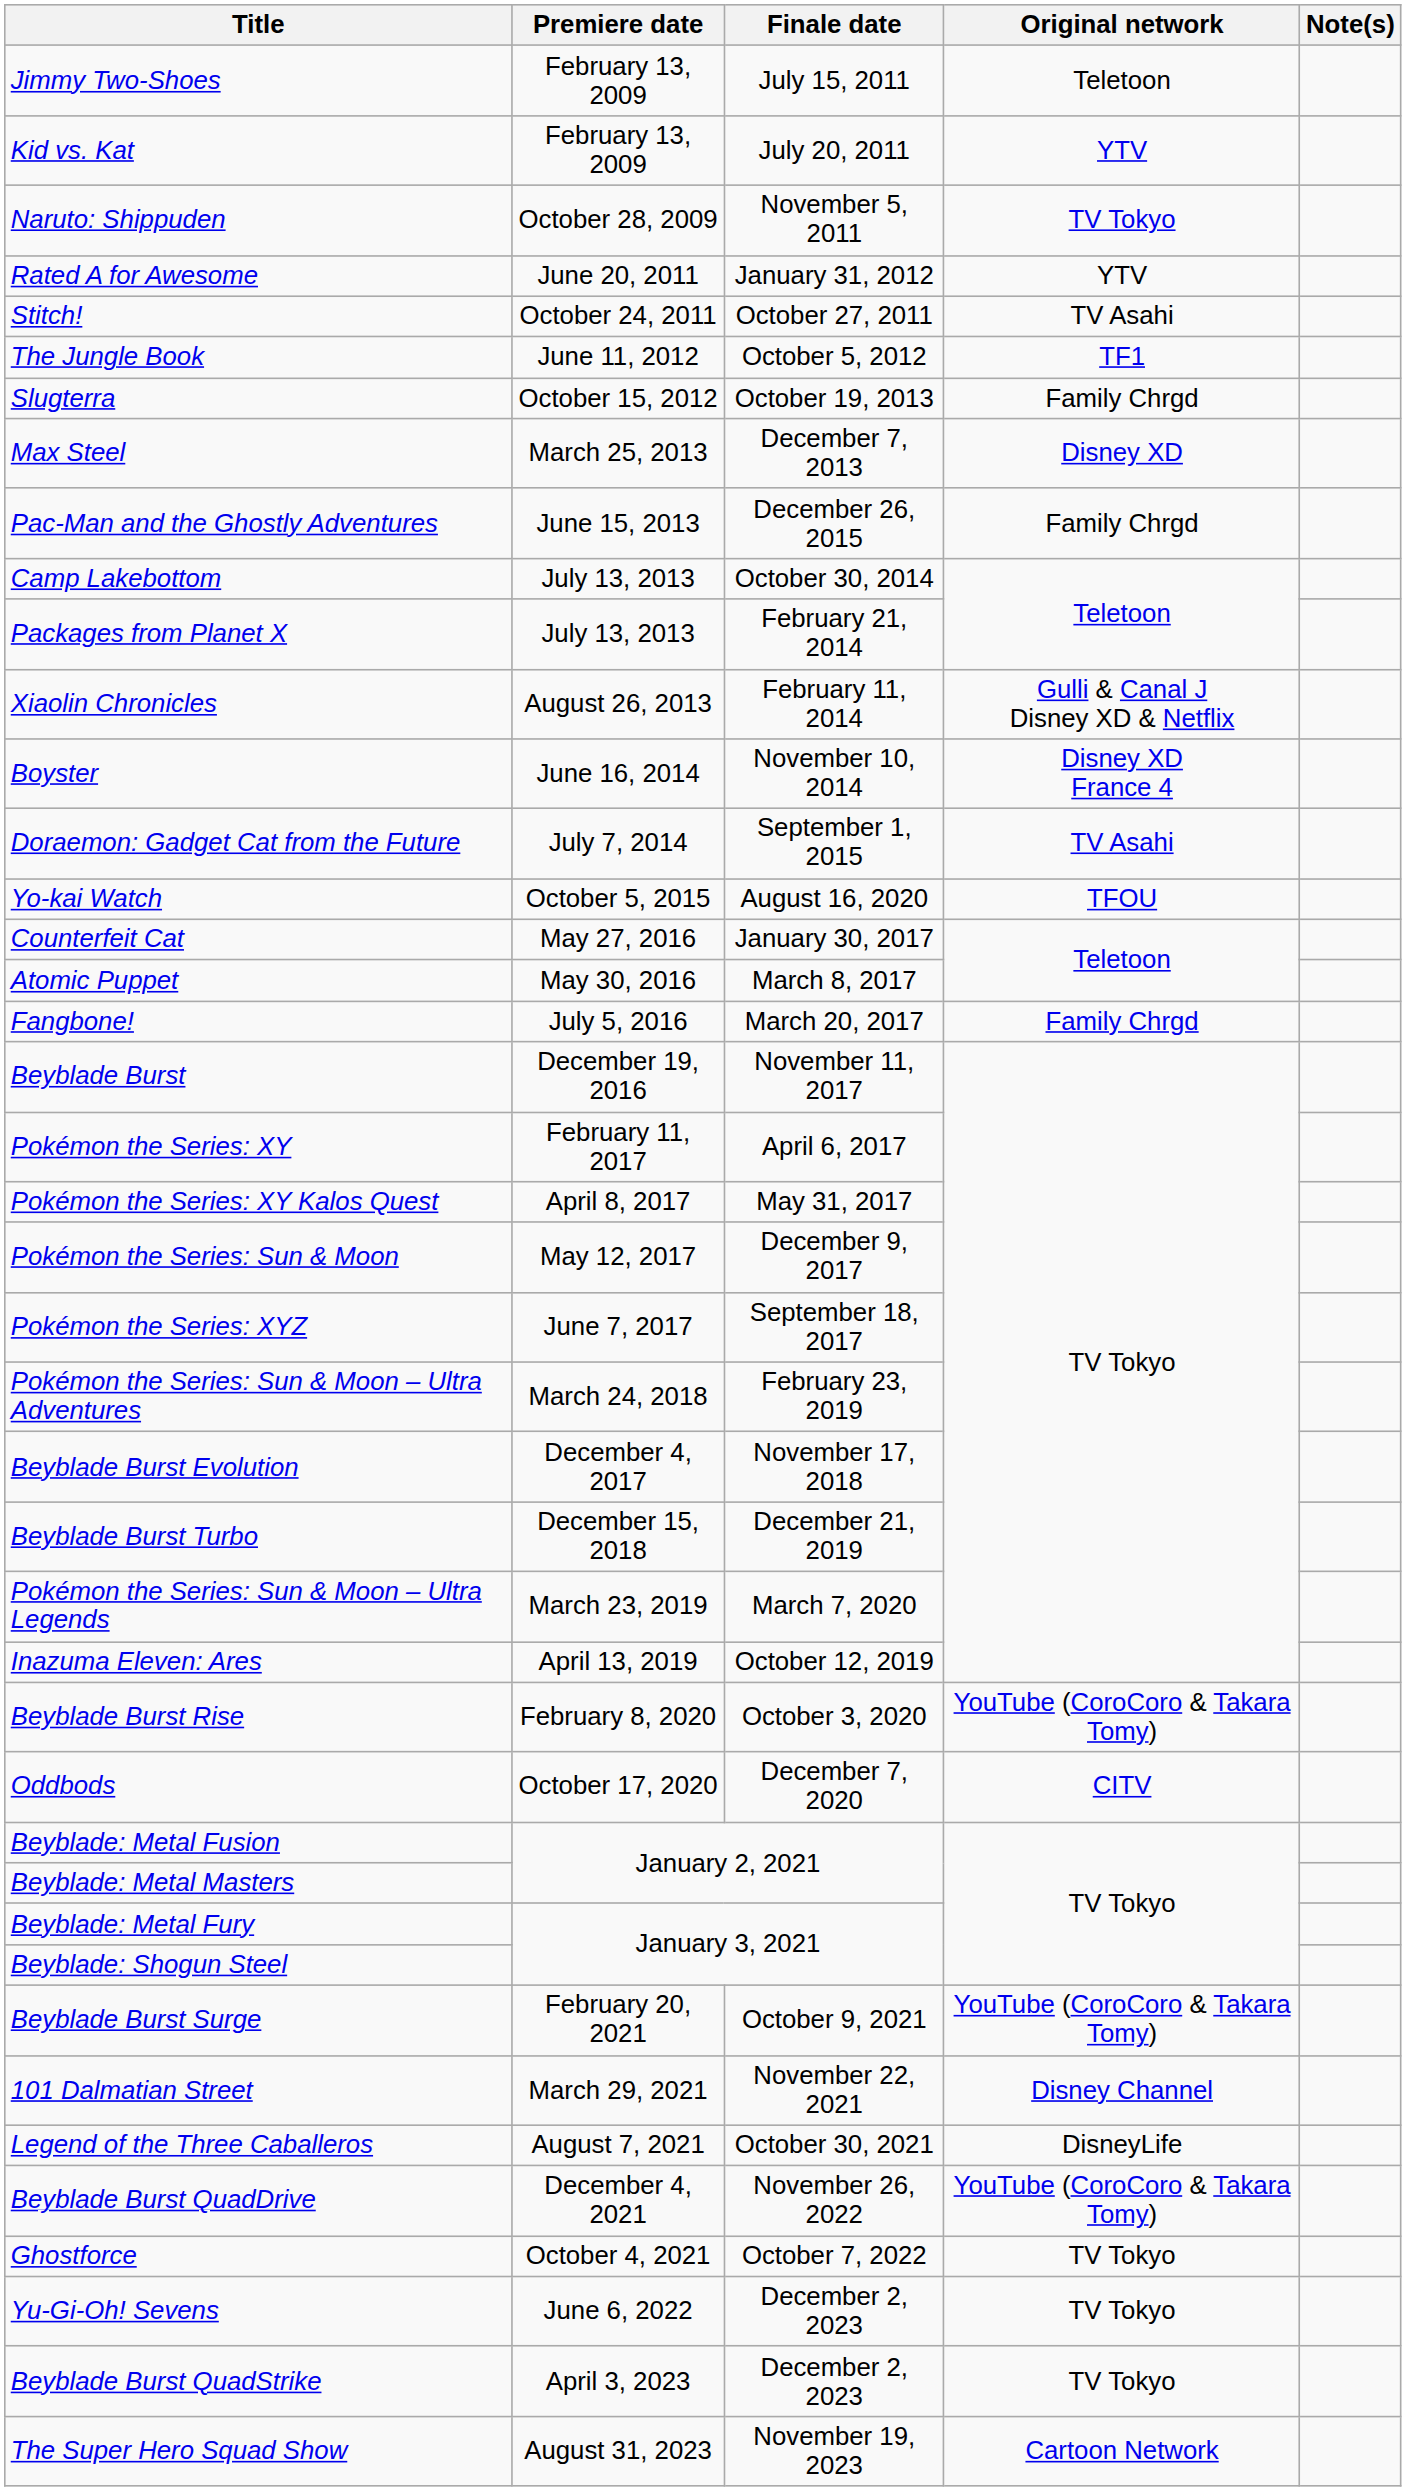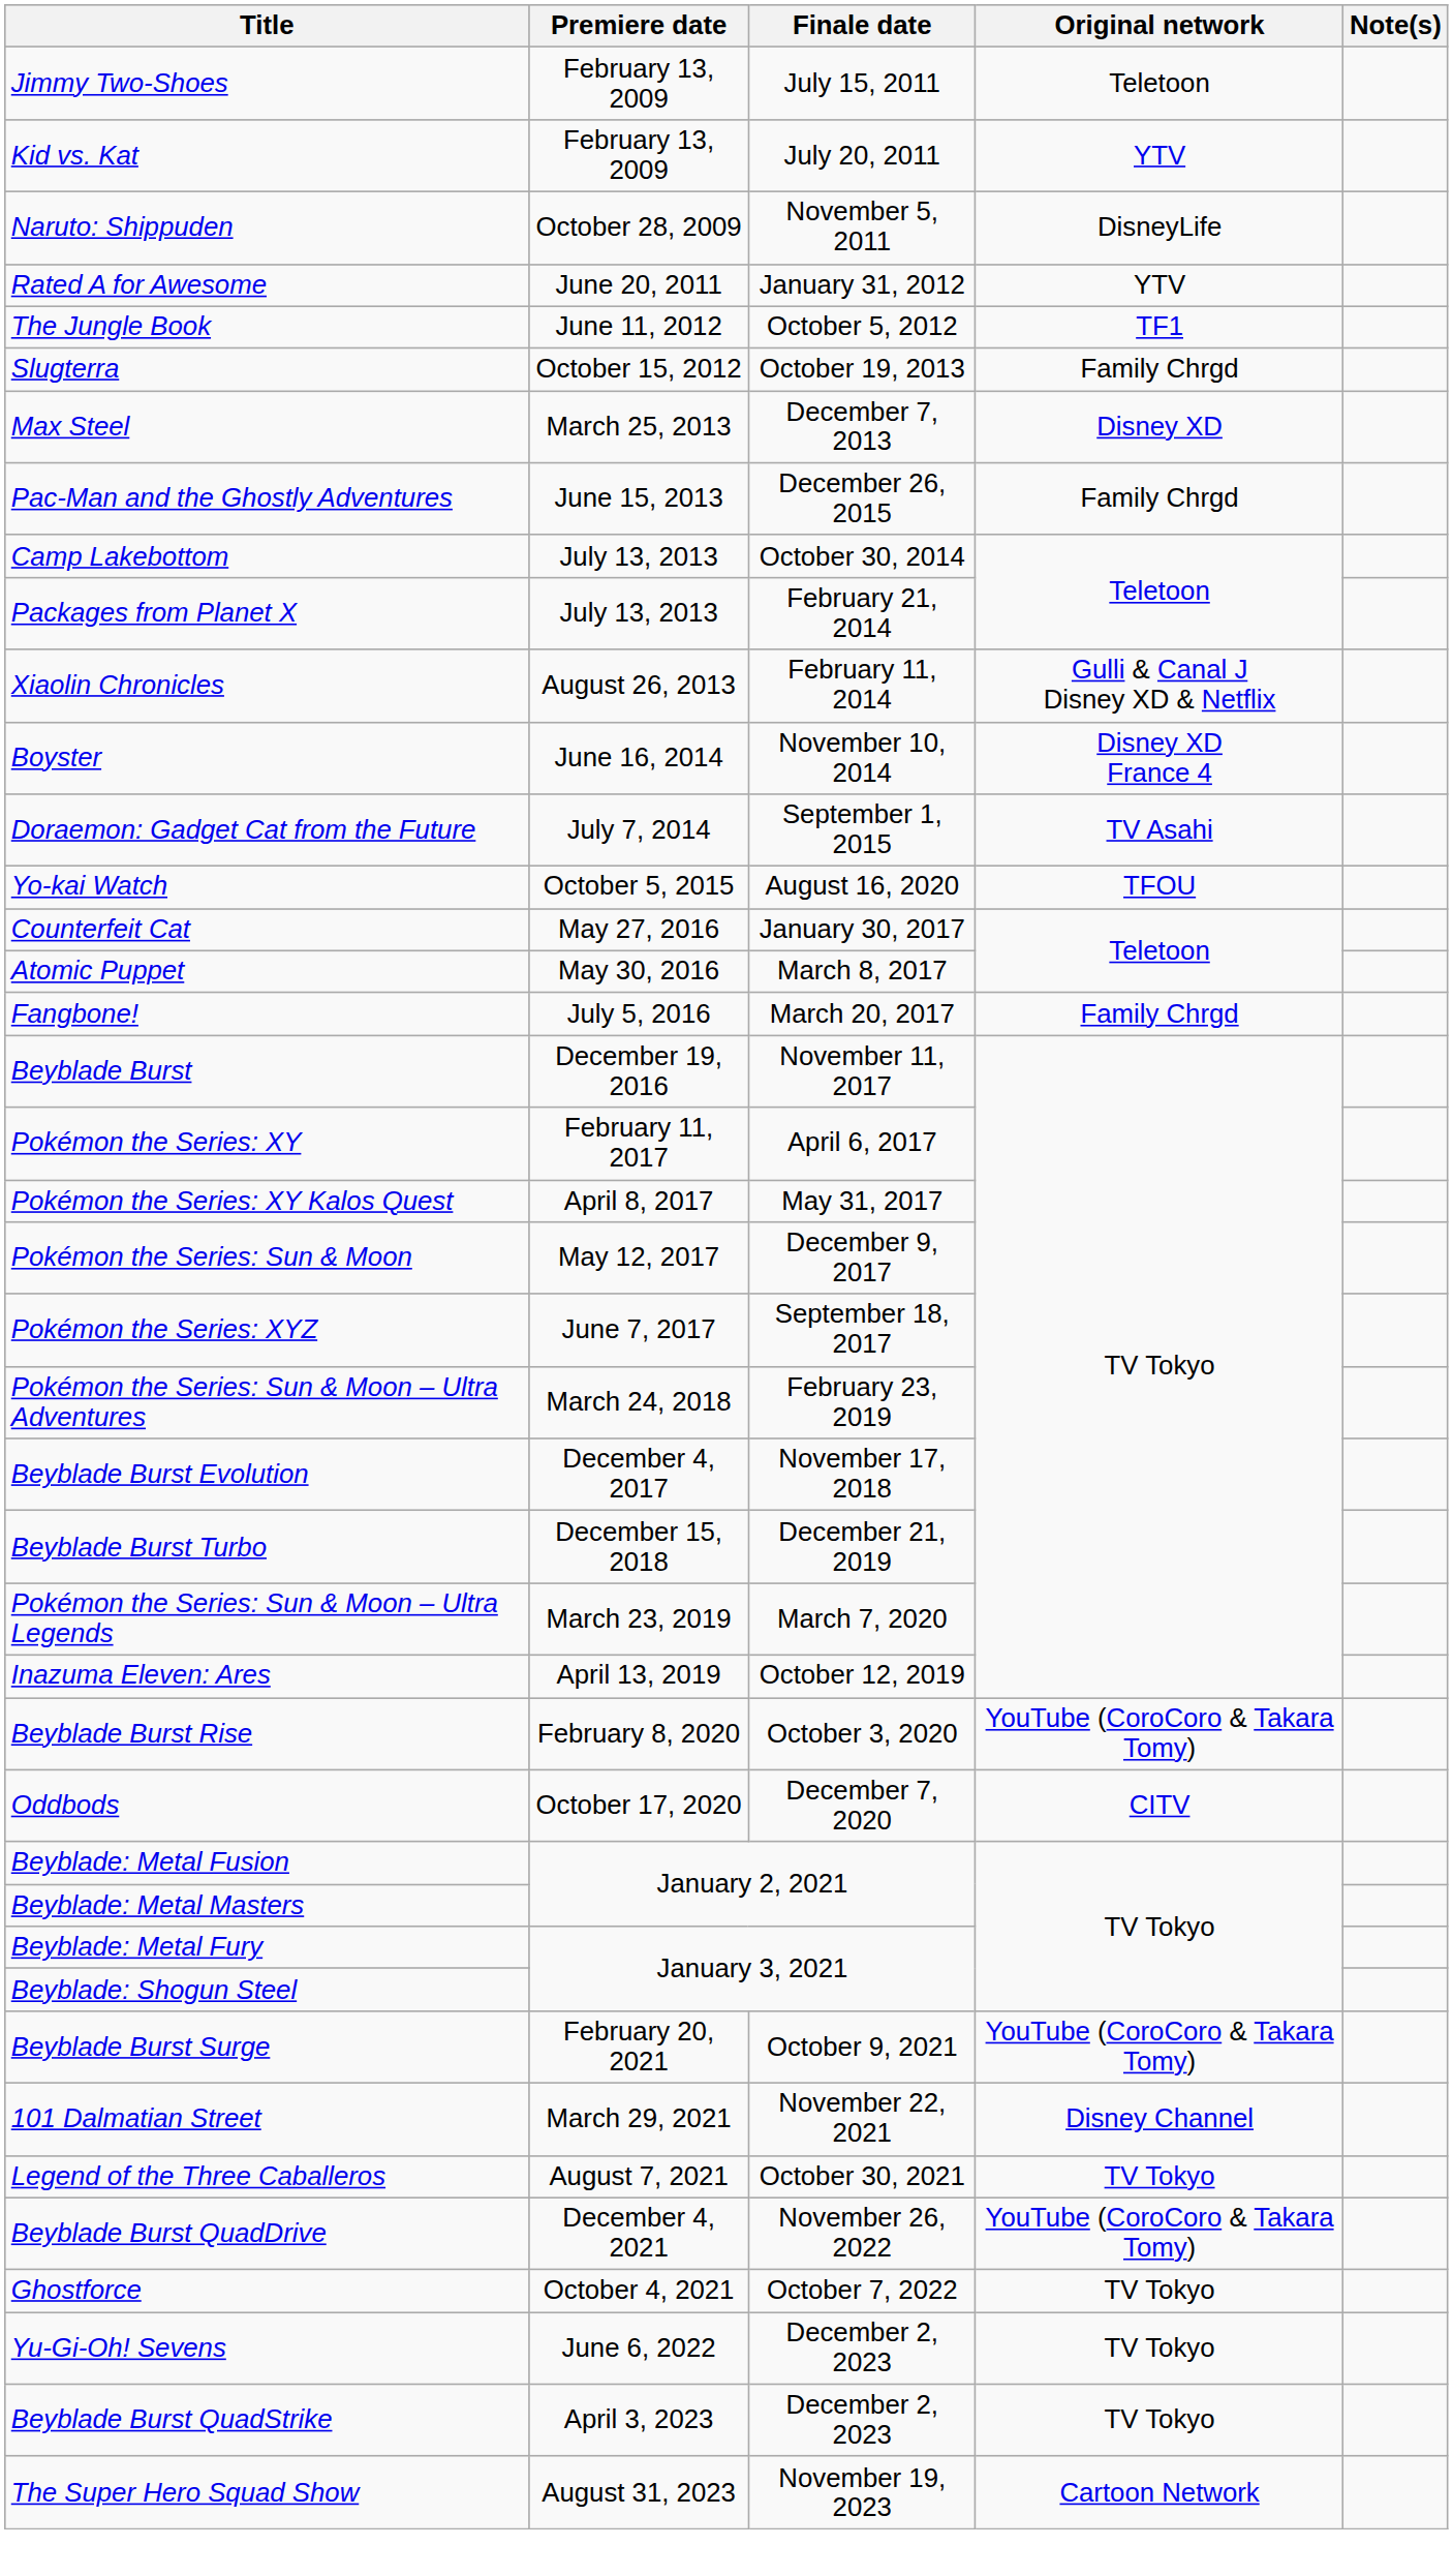Naruto: Shippuden | Original network: TV Tokyo -> DisneyLife
- row: Stitch! | October 24, 2011 | October 27, 2011 | TV Asahi
Legend of the Three Caballeros | Original network: DisneyLife -> TV Tokyo
